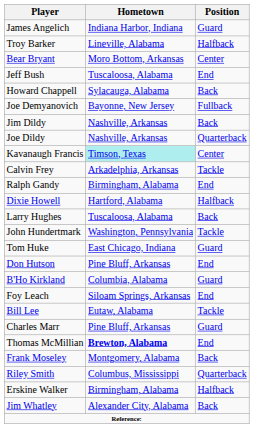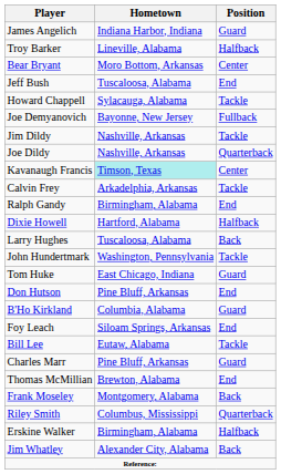Howard Chappell | Position: Back -> Tackle
Jim Dildy | Position: Back -> Tackle
Thomas McMillian | Hometown: bold -> normal
